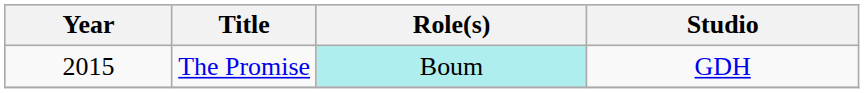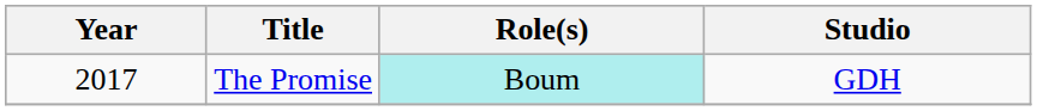The Promise | Year: 2015 -> 2017
